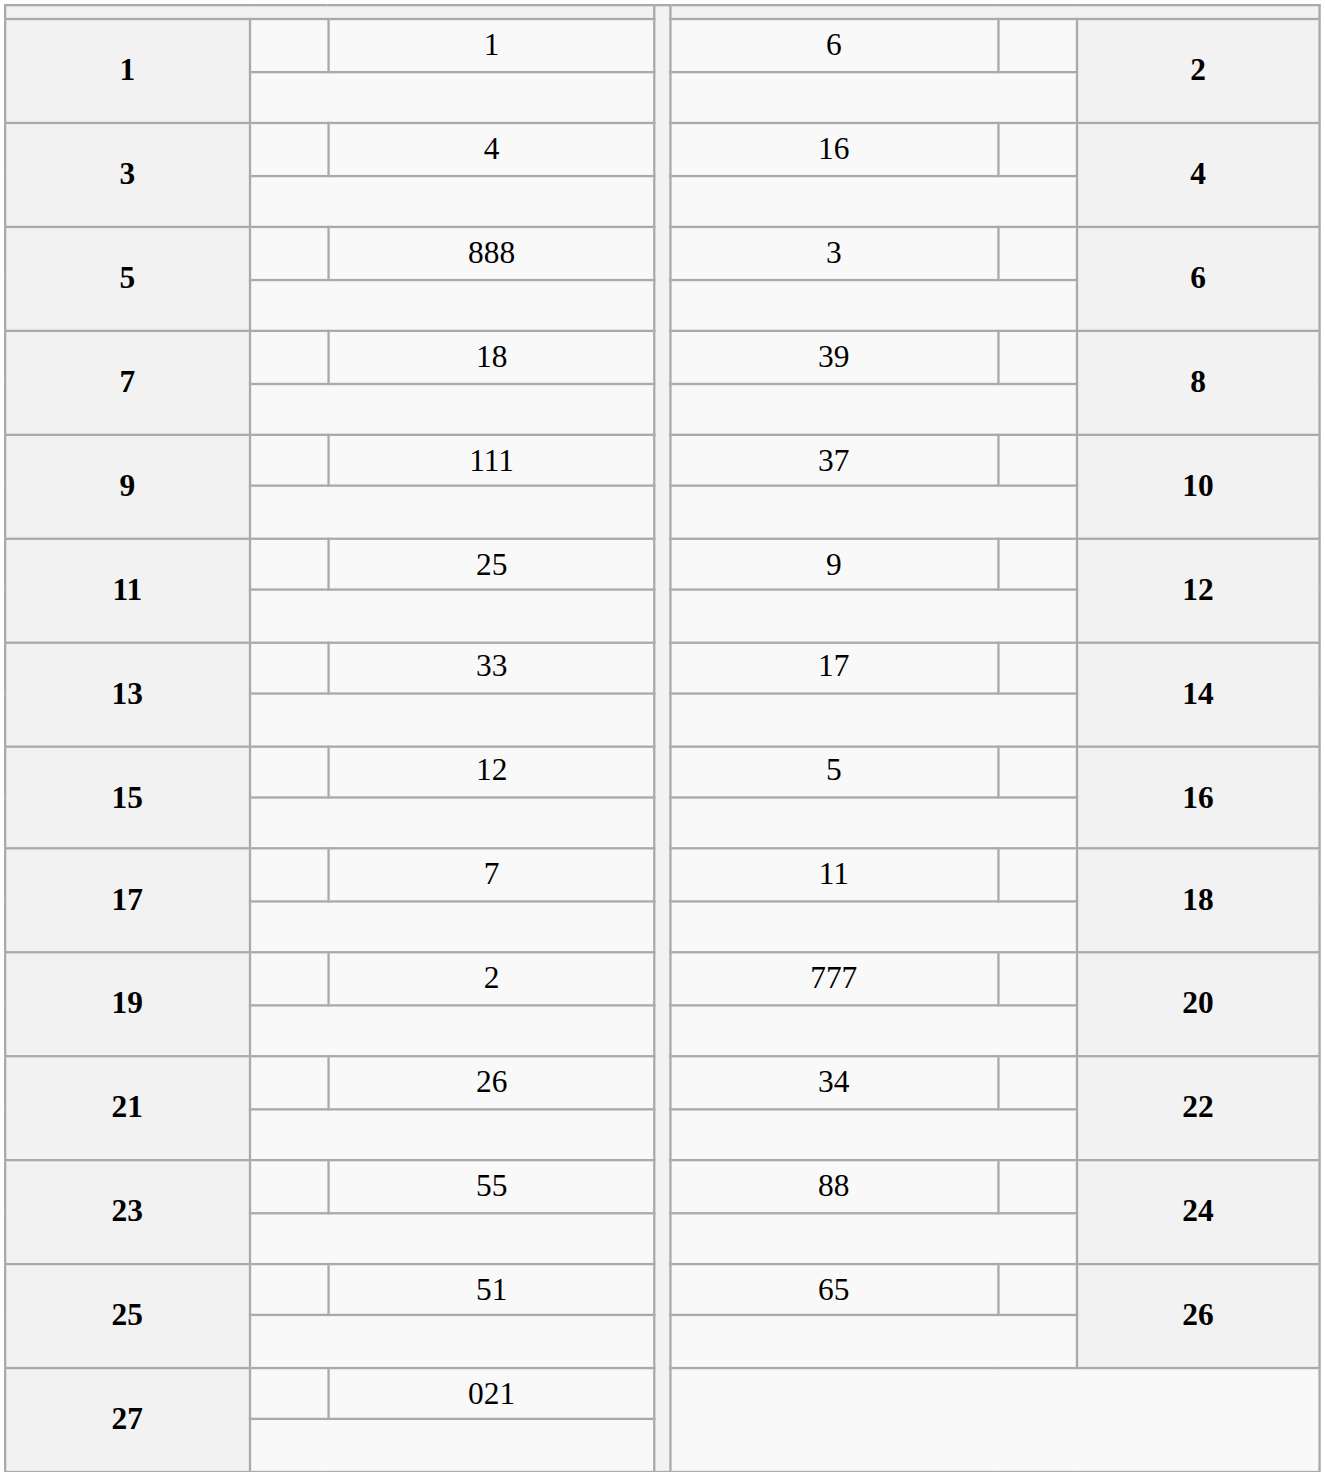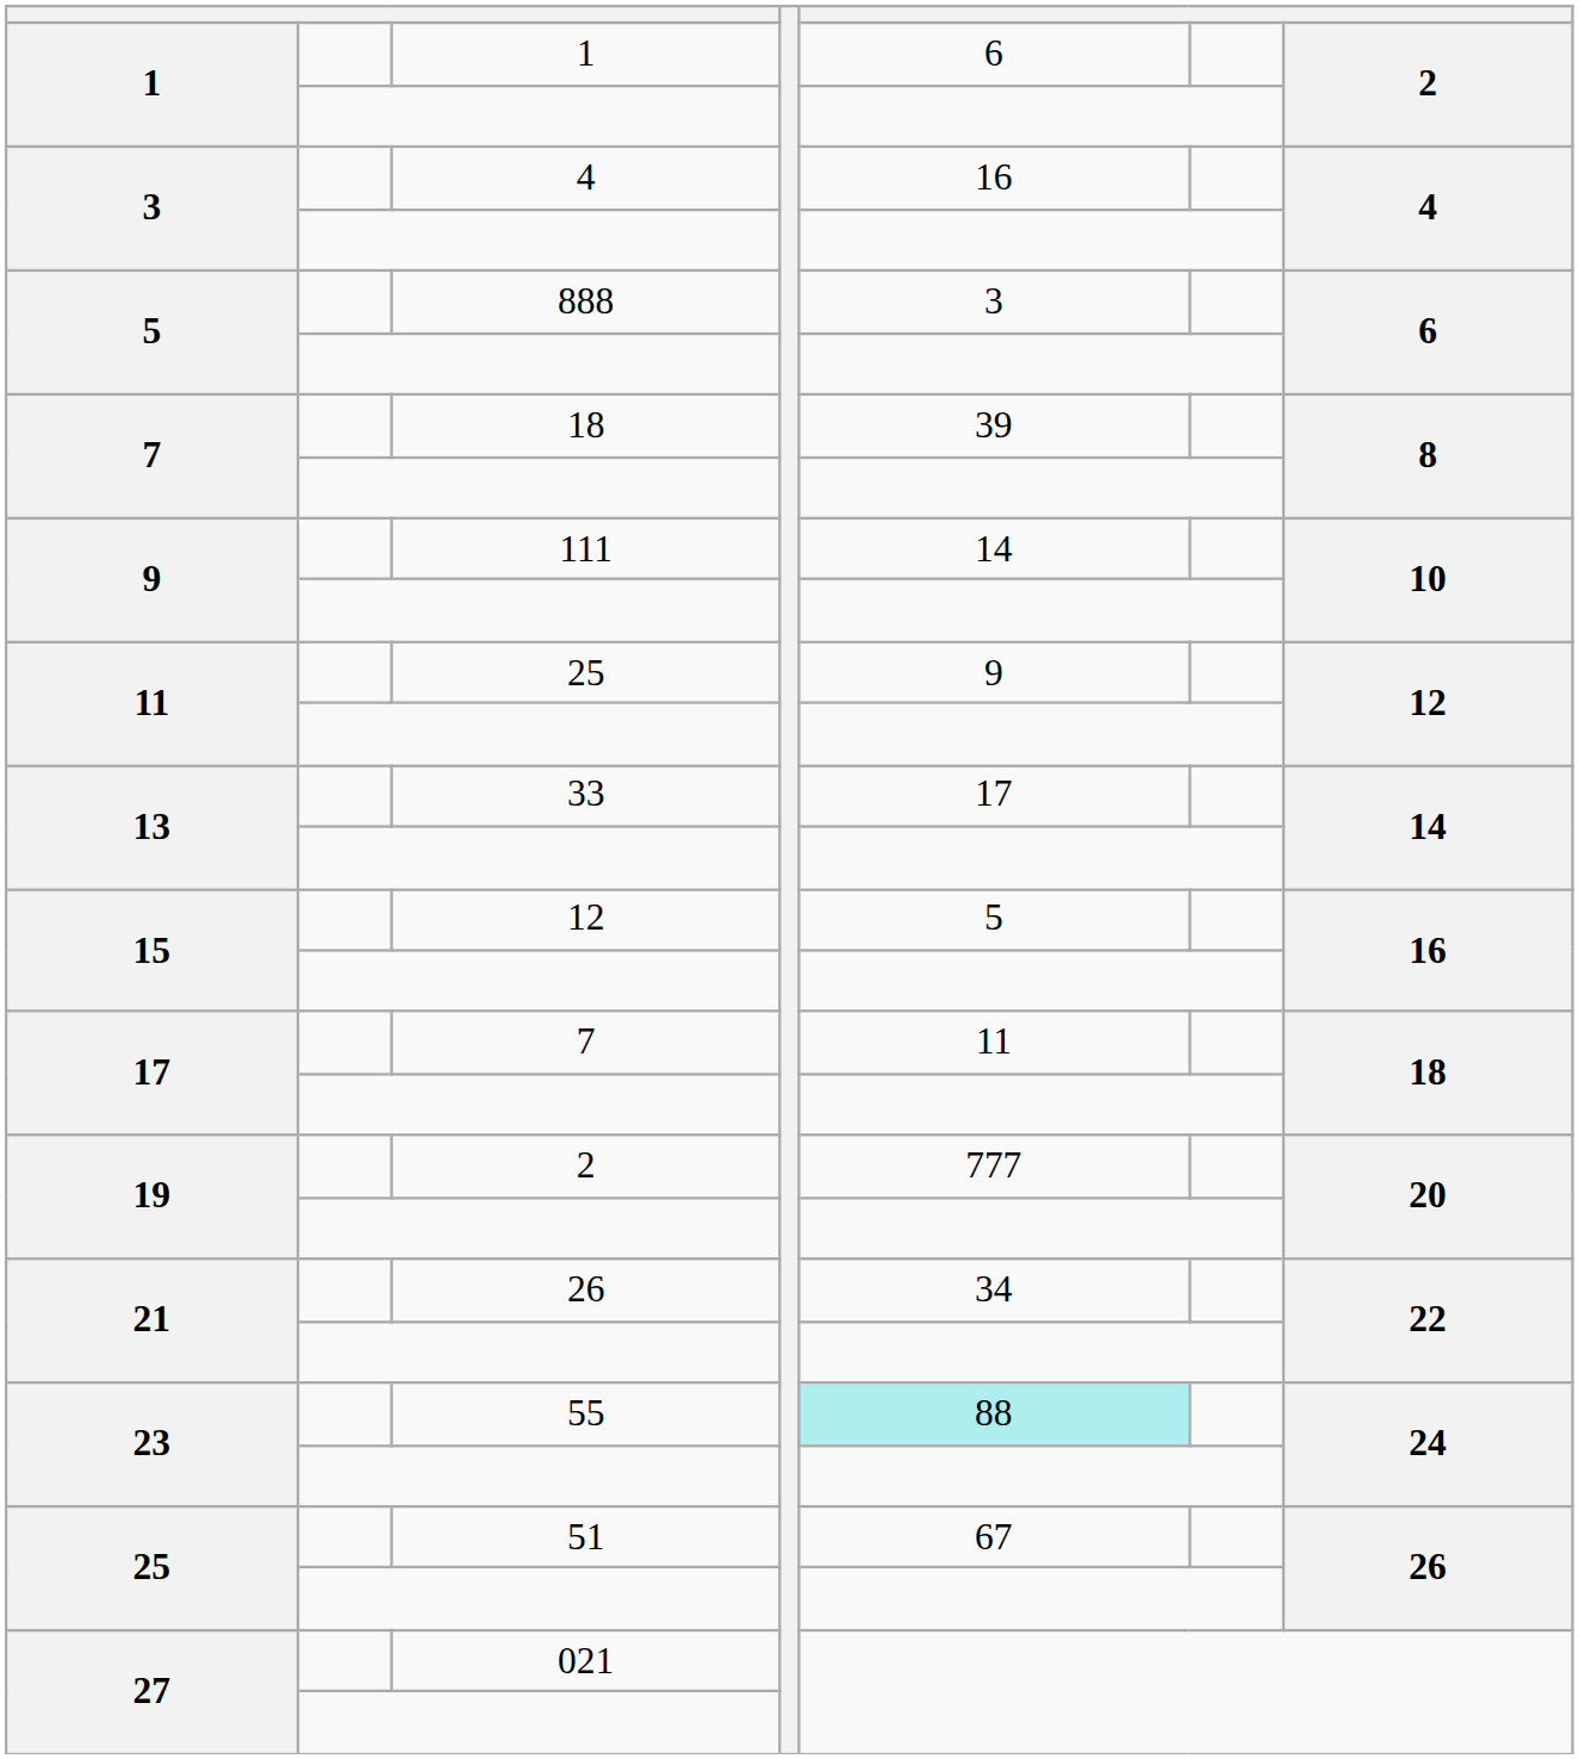111 | column 5: 37 -> 14
55 | column 5: no background -> paleturquoise background
51 | column 5: 65 -> 67
